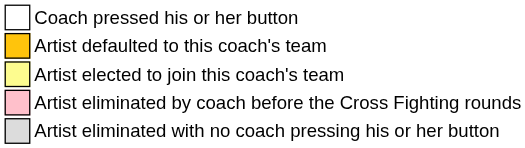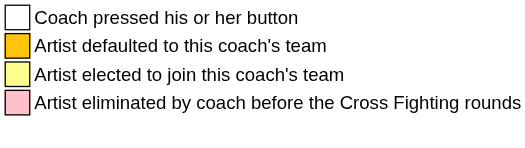- row: Artist eliminated with no coach pressing his or her button
